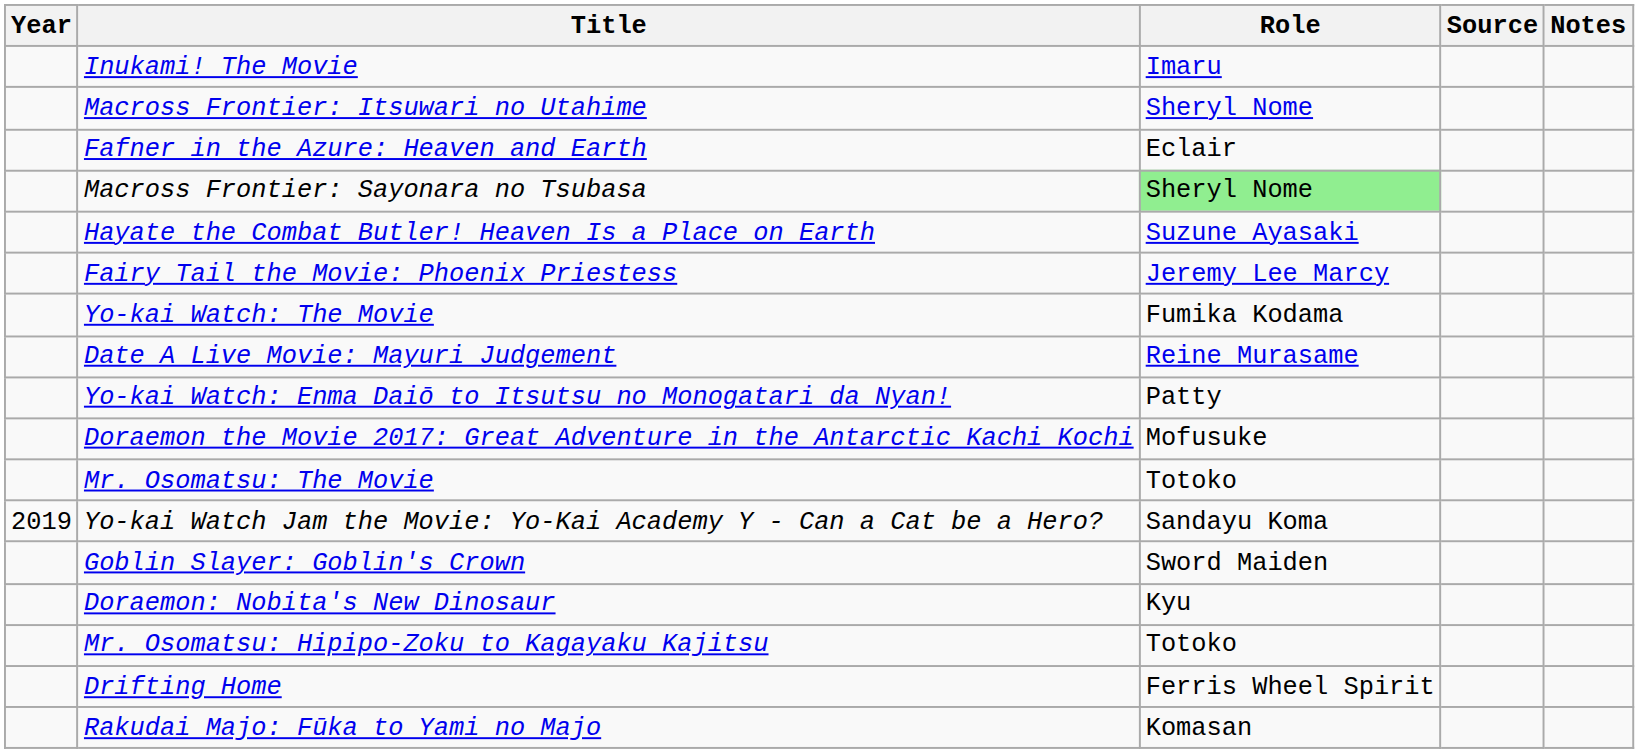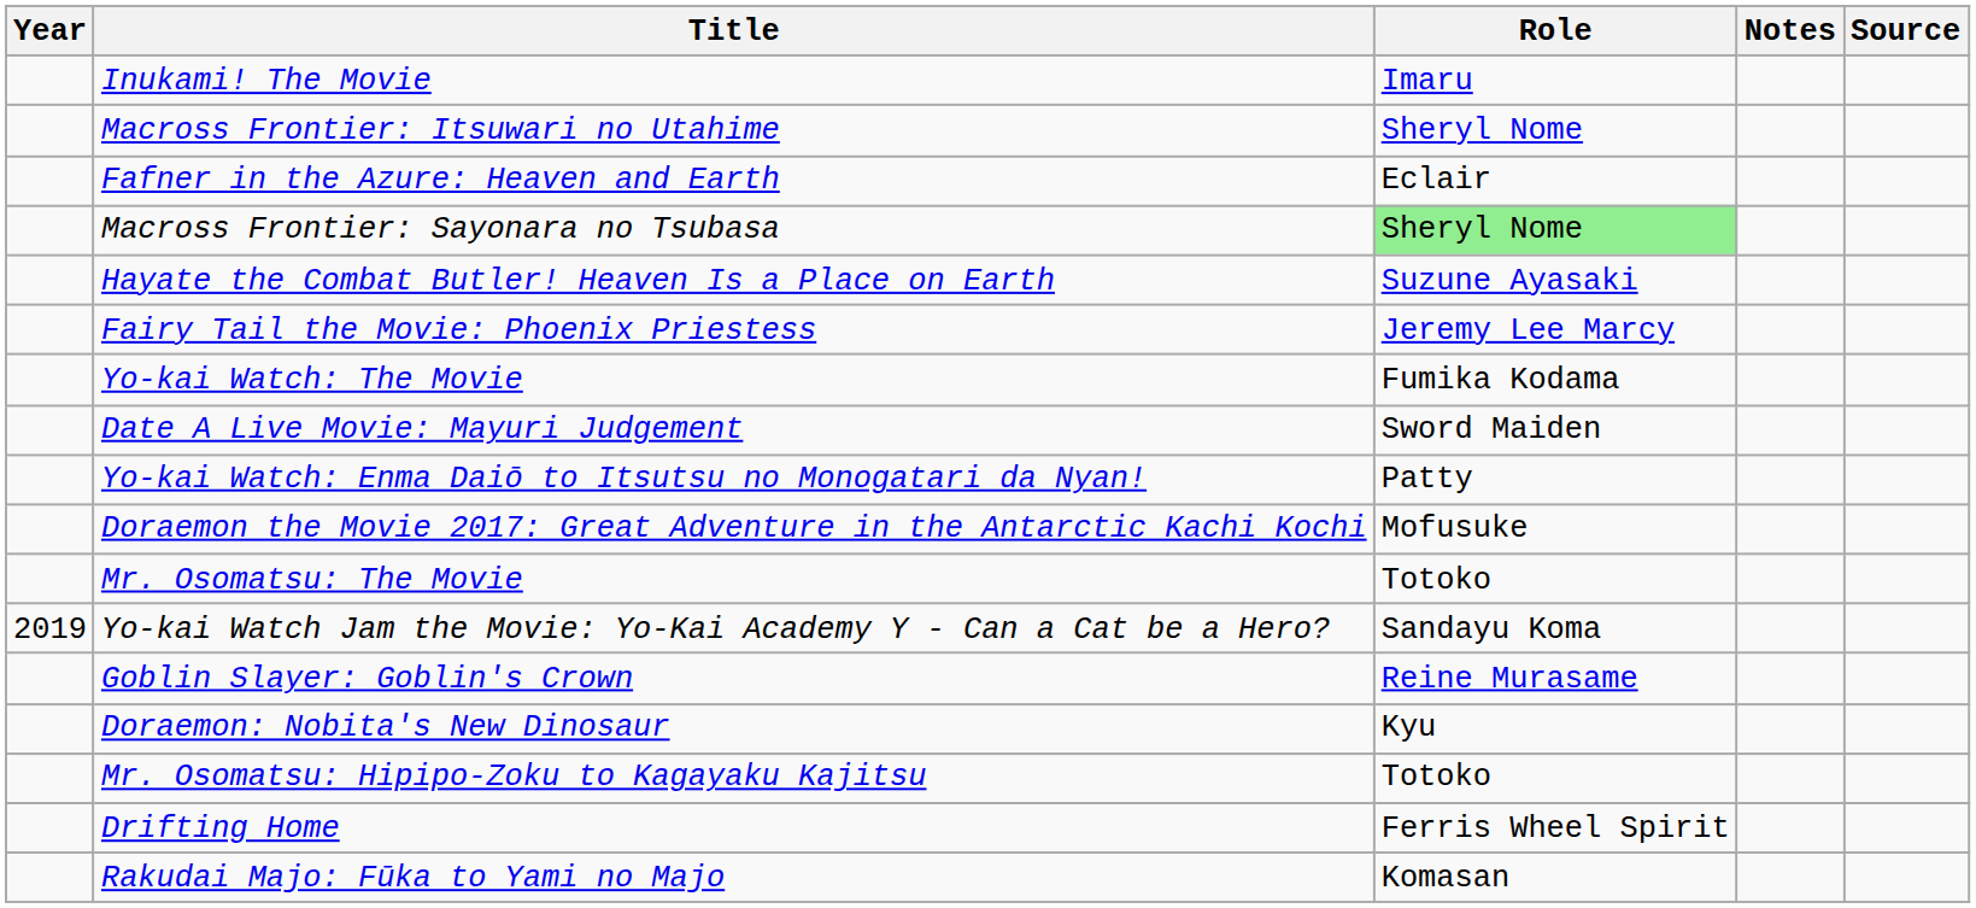columns swapped: Notes <-> Source
Date A Live Movie: Mayuri Judgement | Role: Reine Murasame -> Sword Maiden
Goblin Slayer: Goblin's Crown | Role: Sword Maiden -> Reine Murasame
